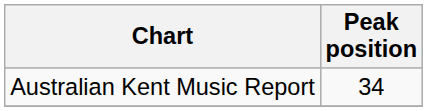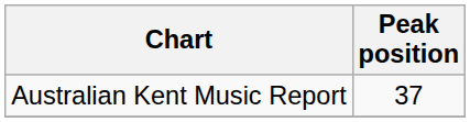Australian Kent Music Report | Peak position: 34 -> 37
